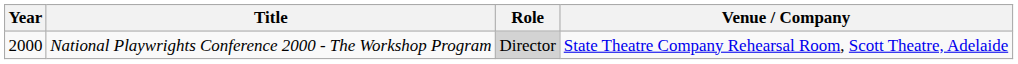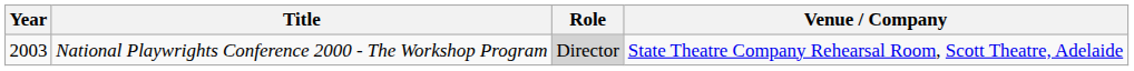National Playwrights Conference 2000 - The Workshop Program | Year: 2000 -> 2003
